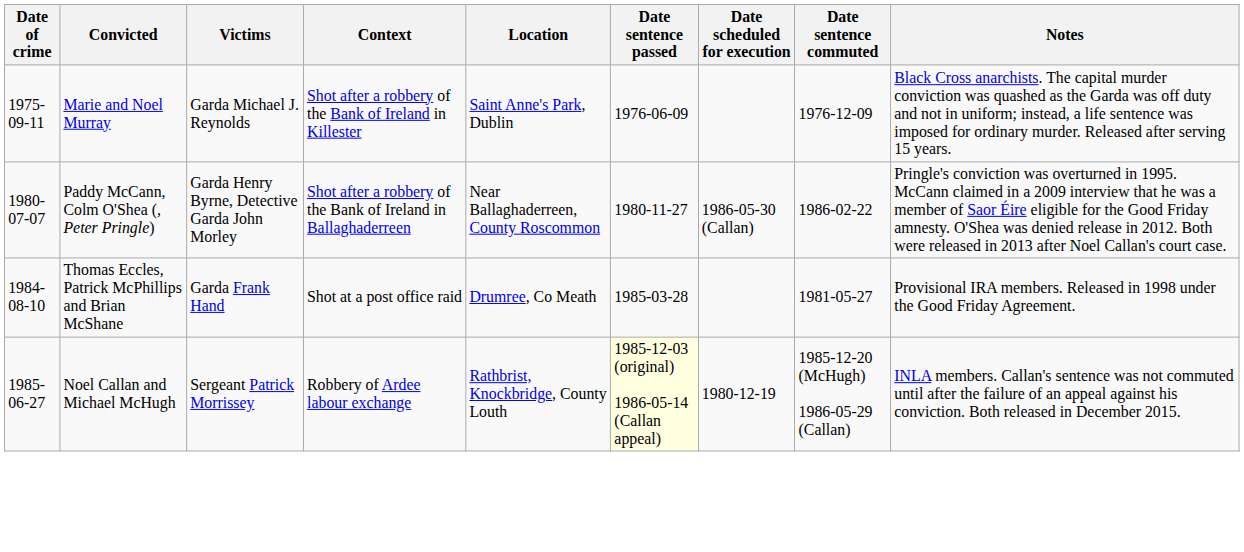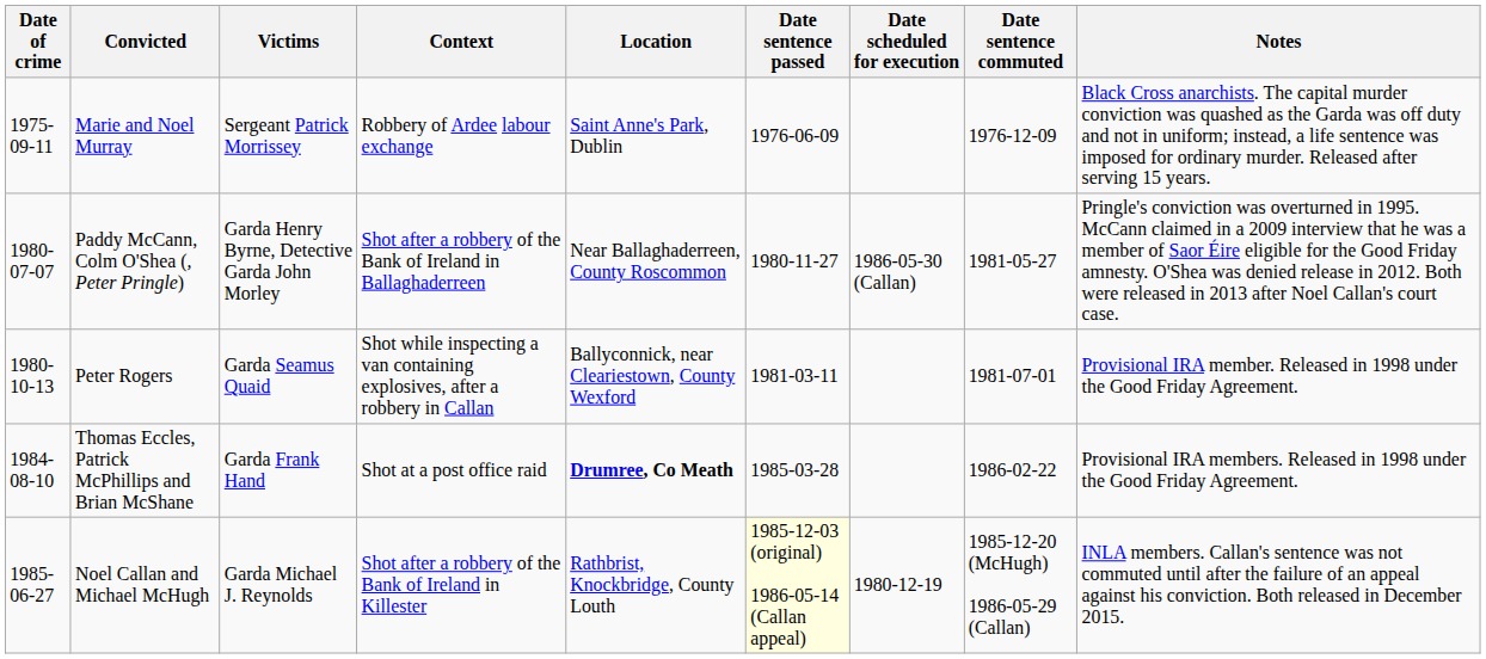Marie and Noel Murray | Victims: Garda Michael J. Reynolds -> Sergeant Patrick Morrissey
Marie and Noel Murray | Context: Shot after a robbery of the Bank of Ireland in Killester -> Robbery of Ardee labour exchange
Paddy McCann, Colm O'Shea (, Peter Pringle) | Date sentence commuted: 1986-02-22 -> 1981-05-27
+ row: 1980-10-13 | Peter Rogers | Garda Seamus Quaid | Shot while inspecting a van containing explosives, after a robbery in Callan | Ballyconnick, near Cleariestown, County Wexford | 1981-03-11 | 1981-07-01 | Provisional IRA member. Released in 1998 under the Good Friday Agreement.
Thomas Eccles, Patrick McPhillips and Brian McShane | Location: normal -> bold
Thomas Eccles, Patrick McPhillips and Brian McShane | Date sentence commuted: 1981-05-27 -> 1986-02-22
Noel Callan and Michael McHugh | Victims: Sergeant Patrick Morrissey -> Garda Michael J. Reynolds
Noel Callan and Michael McHugh | Context: Robbery of Ardee labour exchange -> Shot after a robbery of the Bank of Ireland in Killester
